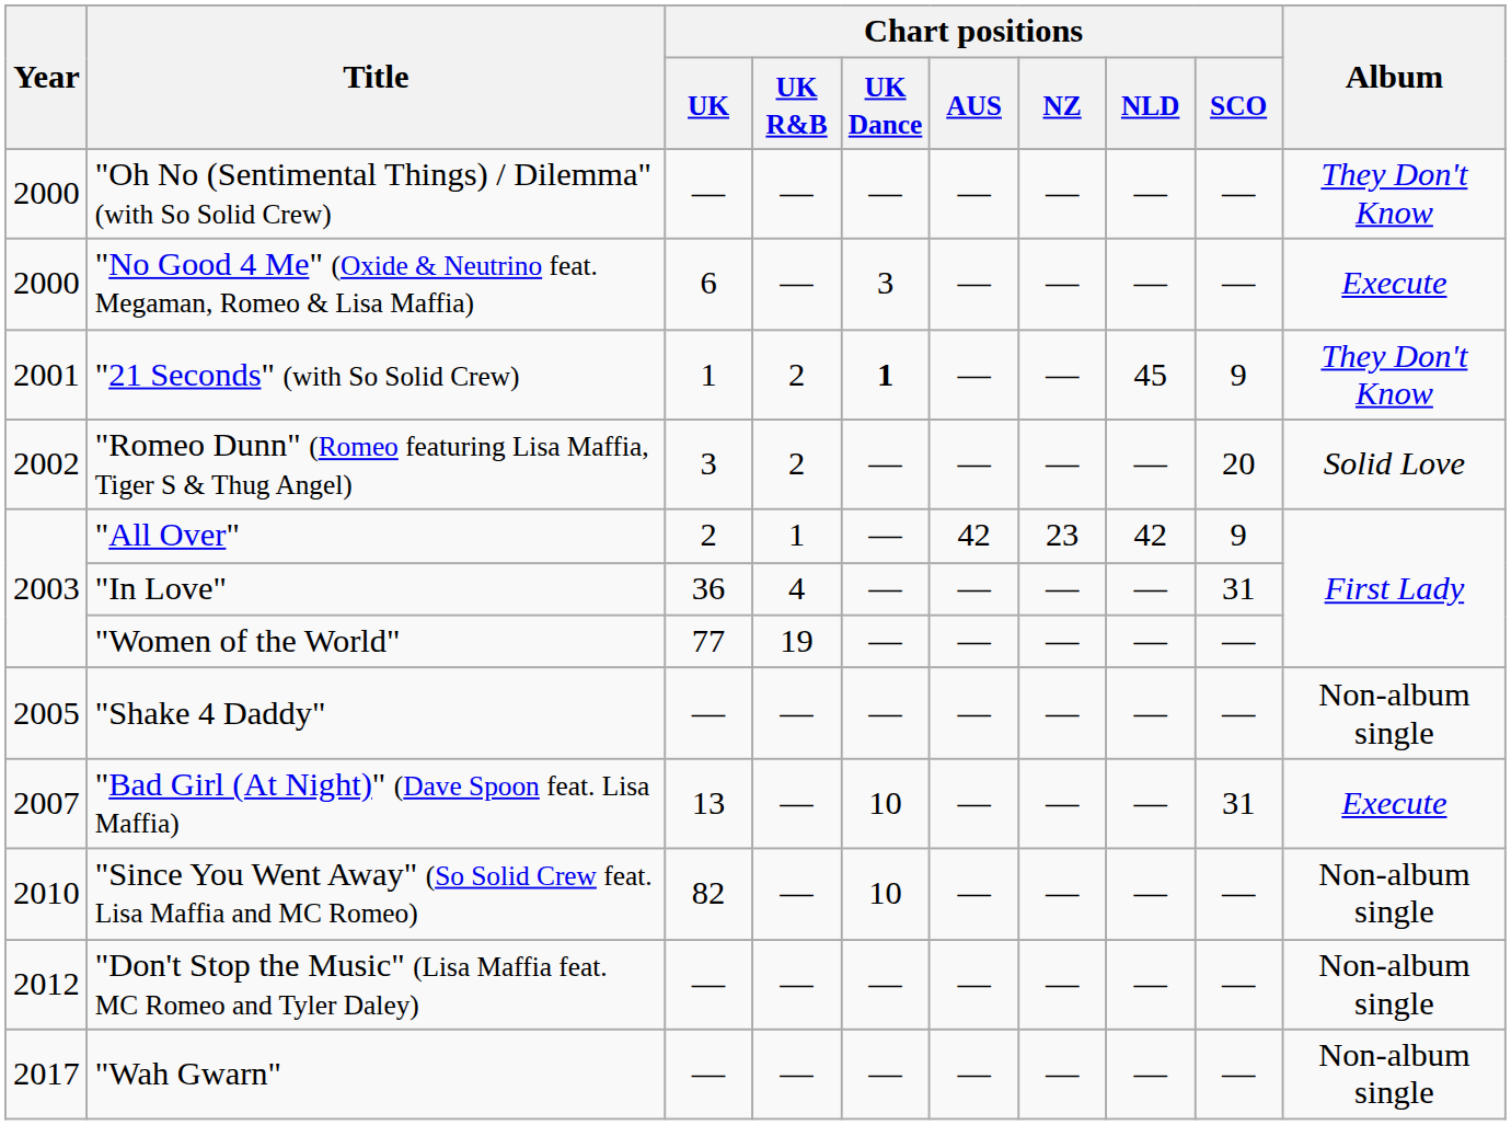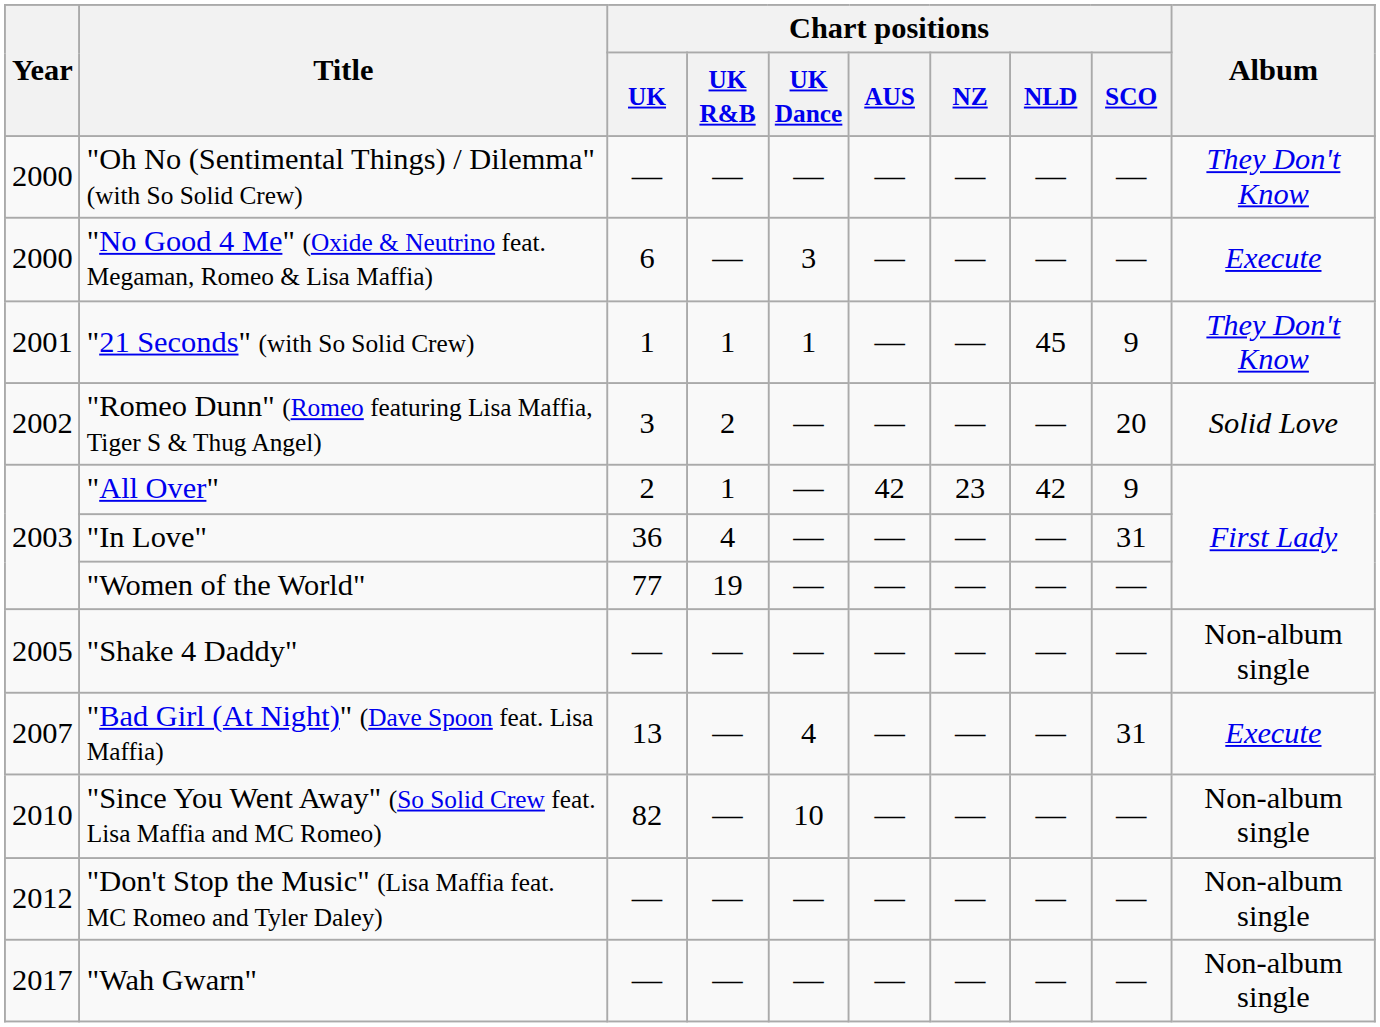"21 Seconds" (with So Solid Crew) | Chart positions / UK R&B: 2 -> 1
"21 Seconds" (with So Solid Crew) | Chart positions / UK Dance: bold -> normal
"Bad Girl (At Night)" (Dave Spoon feat. Lisa Maffia) | Chart positions / UK Dance: 10 -> 4
